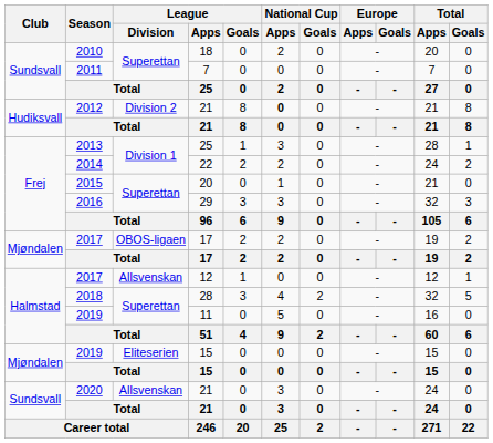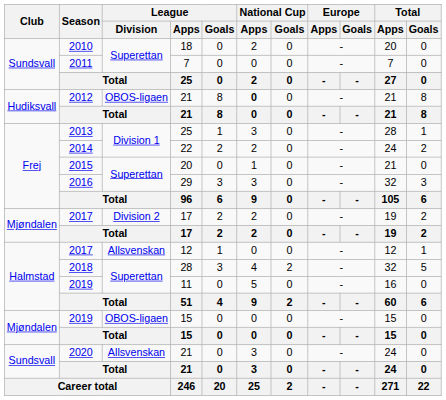2012 / 21 | League / Division: Division 2 -> OBOS-ligaen
2017 / 17 | League / Division: OBOS-ligaen -> Division 2
2019 / 15 | League / Division: Eliteserien -> OBOS-ligaen
